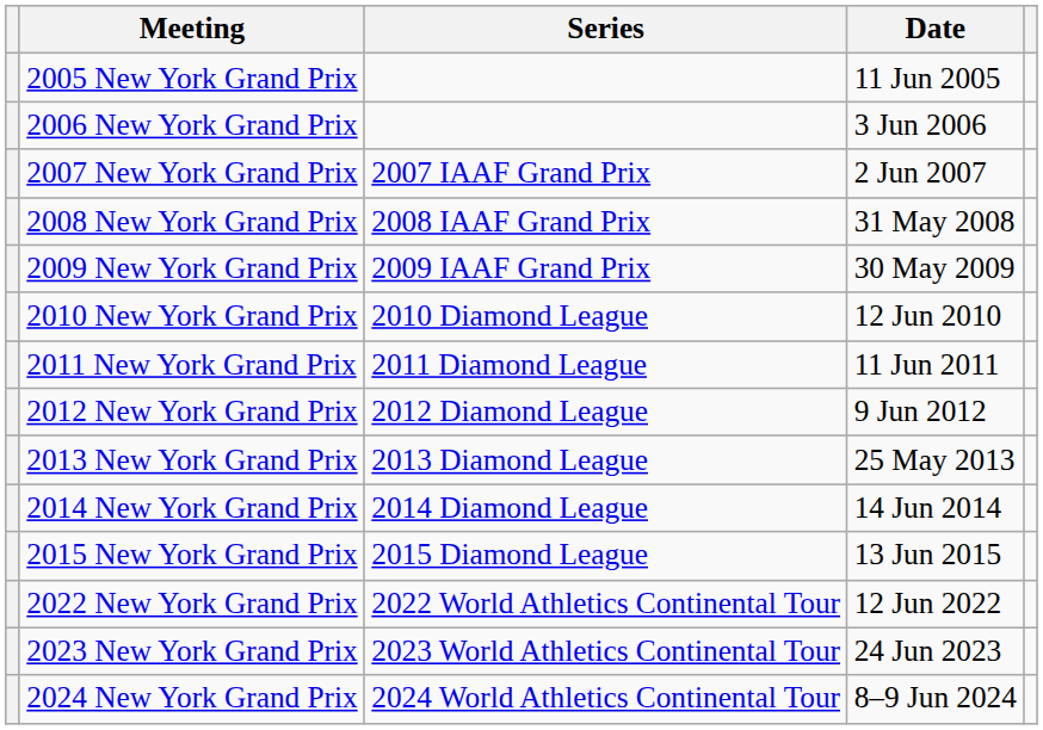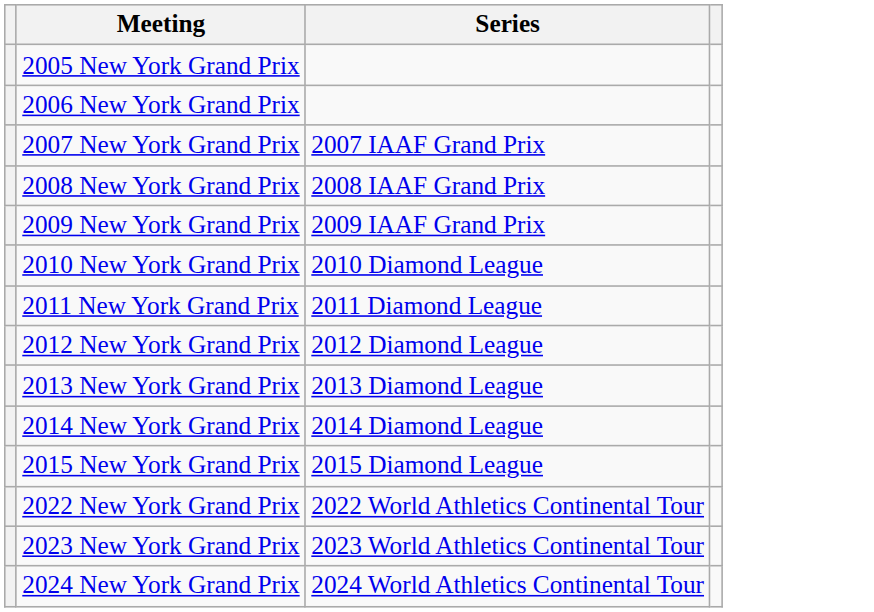- column: Date | 11 Jun 2005 | 3 Jun 2006 | 2 Jun 2007 | 31 May 2008 | 30 May 2009 | 12 Jun 2010 | 11 Jun 2011 | 9 Jun 2012 | 25 May 2013 | 14 Jun 2014 | 13 Jun 2015 | 12 Jun 2022 | 24 Jun 2023 | 8–9 Jun 2024
